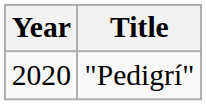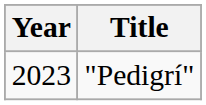"Pedigrí" | Year: 2020 -> 2023
